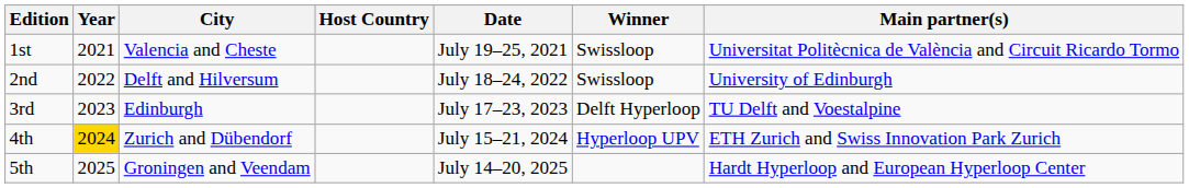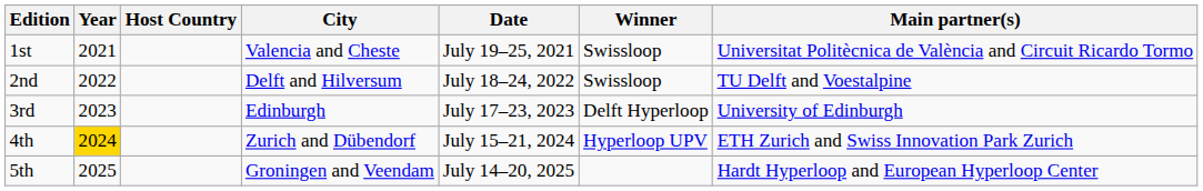columns swapped: Host Country <-> City
2nd | Main partner(s): University of Edinburgh -> TU Delft and Voestalpine
3rd | Main partner(s): TU Delft and Voestalpine -> University of Edinburgh
